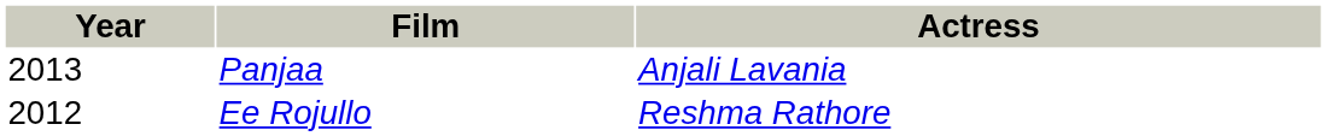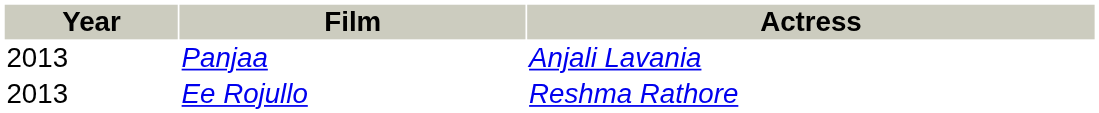Ee Rojullo | Year: 2012 -> 2013
